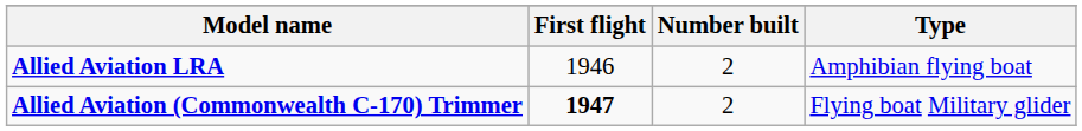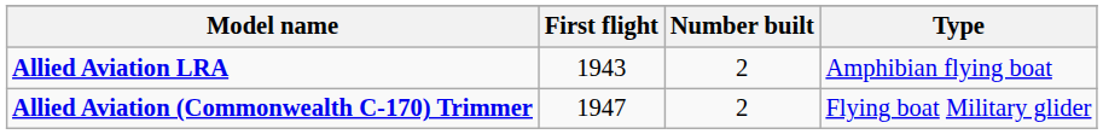Allied Aviation LRA | First flight: 1946 -> 1943
Allied Aviation (Commonwealth C-170) Trimmer | First flight: bold -> normal
